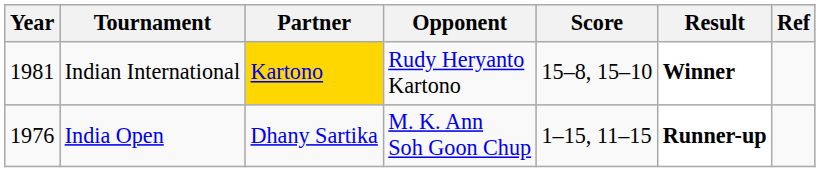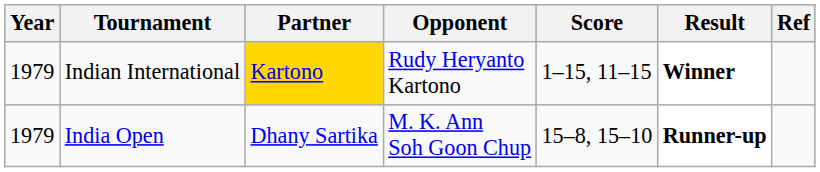Indian International | Year: 1981 -> 1979
Indian International | Score: 15–8, 15–10 -> 1–15, 11–15
India Open | Year: 1976 -> 1979
India Open | Score: 1–15, 11–15 -> 15–8, 15–10
